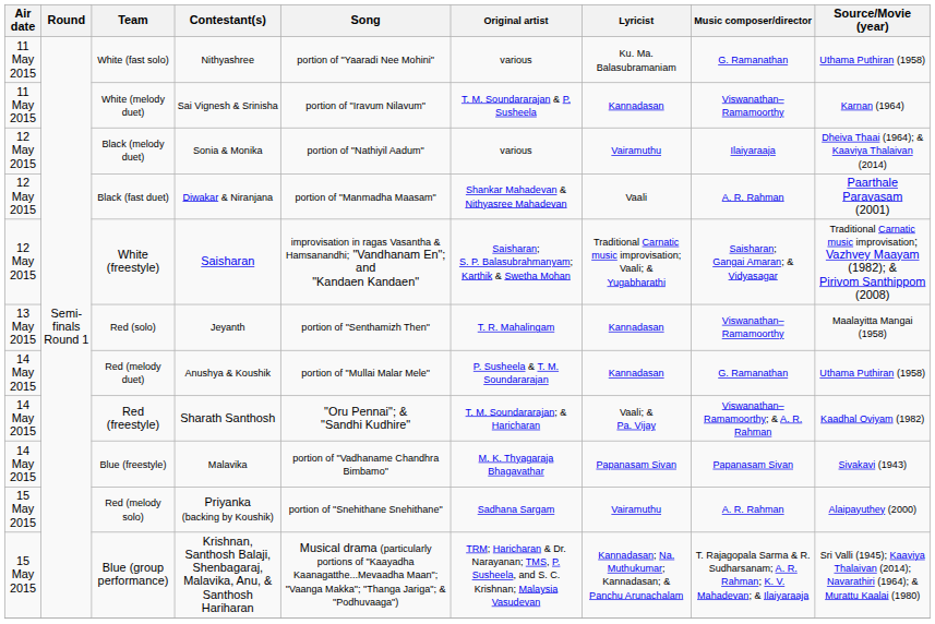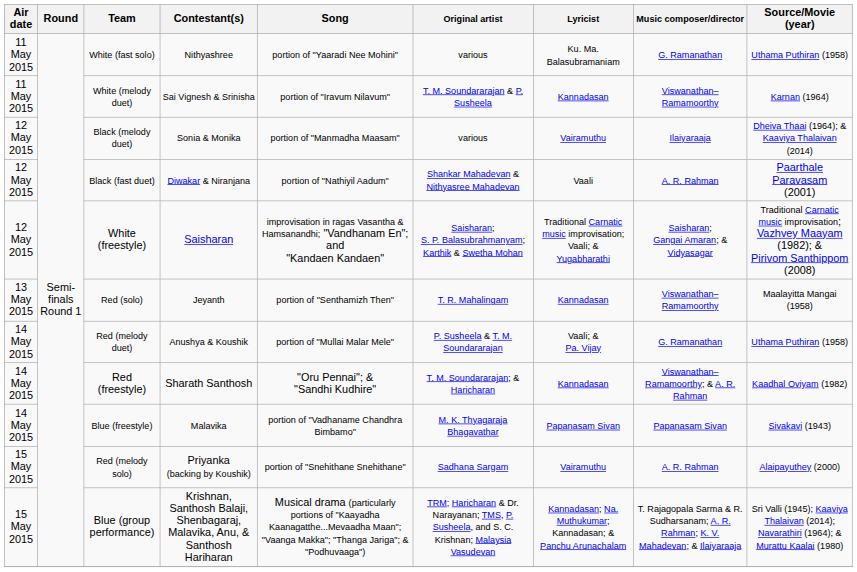Black (melody duet) | Song: portion of "Nathiyil Aadum" -> portion of "Manmadha Maasam"
Black (fast duet) | Song: portion of "Manmadha Maasam" -> portion of "Nathiyil Aadum"
Red (melody duet) | Lyricist: Kannadasan -> Vaali; & Pa. Vijay
Red (freestyle) | Lyricist: Vaali; & Pa. Vijay -> Kannadasan
